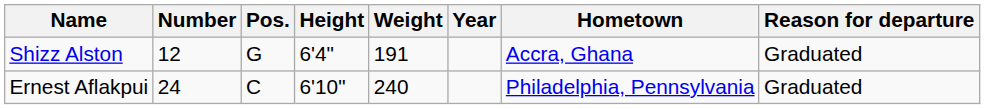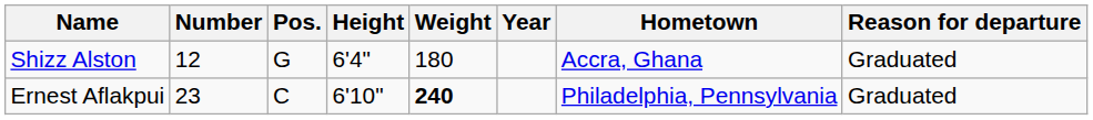Shizz Alston | Weight: 191 -> 180
Ernest Aflakpui | Number: 24 -> 23
Ernest Aflakpui | Weight: normal -> bold
